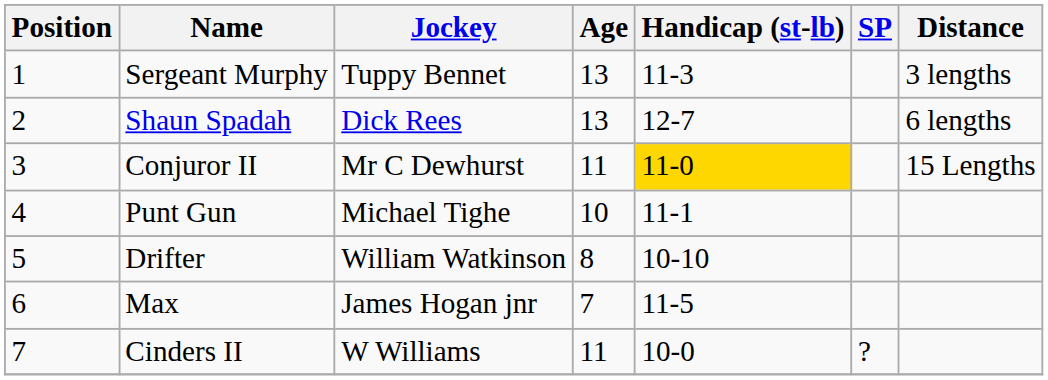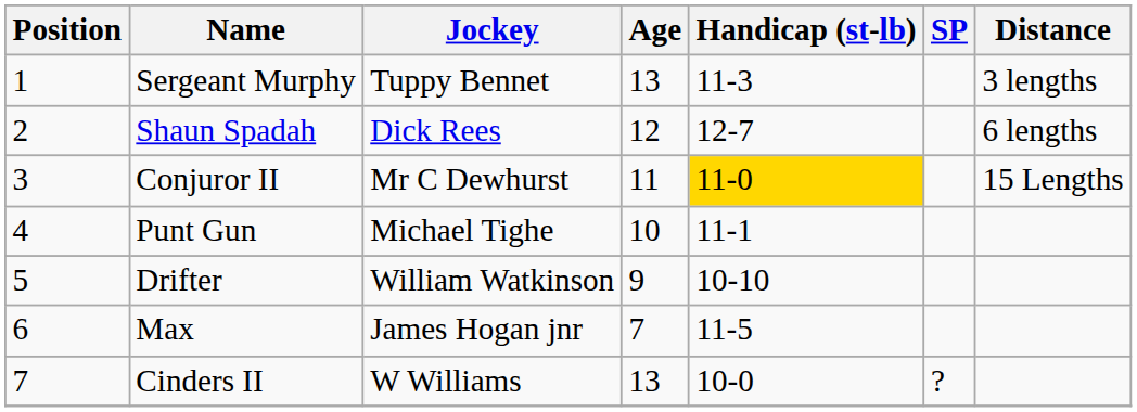Shaun Spadah | Age: 13 -> 12
Drifter | Age: 8 -> 9
Cinders II | Age: 11 -> 13
